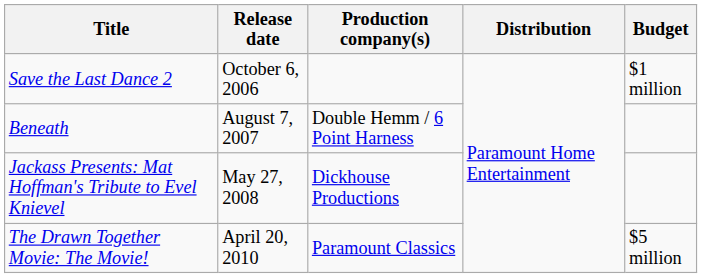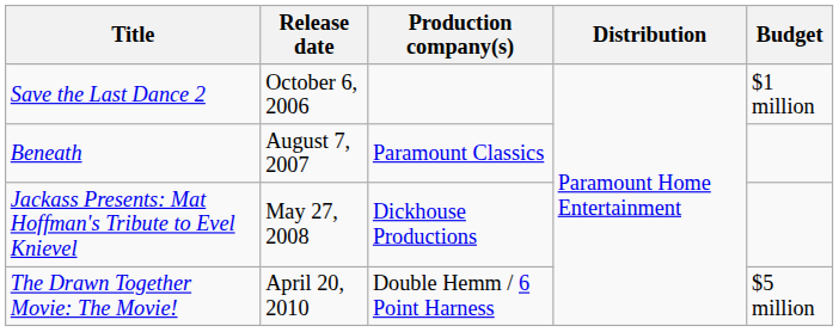Beneath | Production company(s): Double Hemm / 6 Point Harness -> Paramount Classics
The Drawn Together Movie: The Movie! | Production company(s): Paramount Classics -> Double Hemm / 6 Point Harness
